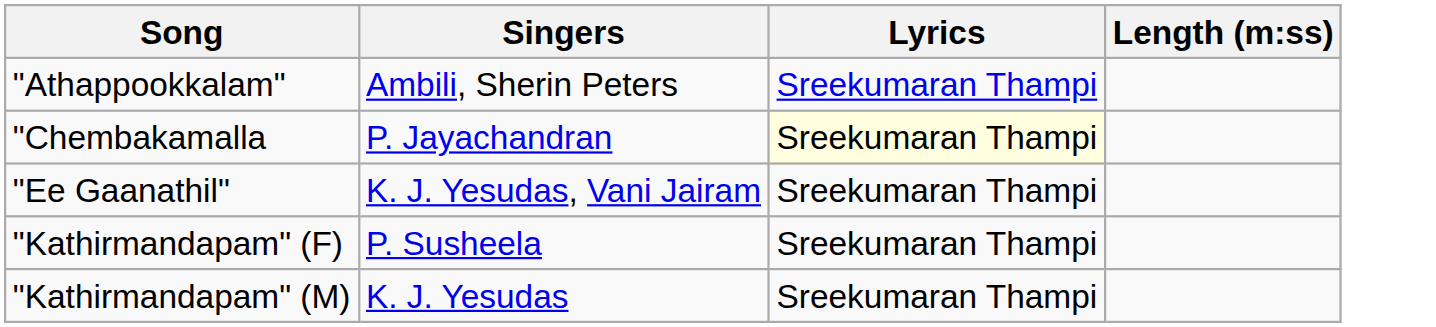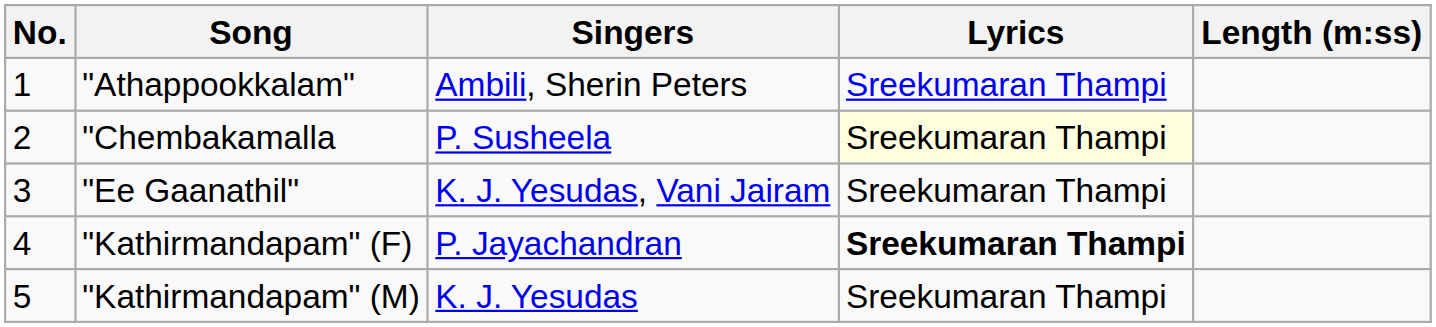+ column: No. | 1 | 2 | 3 | 4 | 5
"Chembakamalla | Singers: P. Jayachandran -> P. Susheela
"Kathirmandapam" (F) | Singers: P. Susheela -> P. Jayachandran
"Kathirmandapam" (F) | Lyrics: normal -> bold
